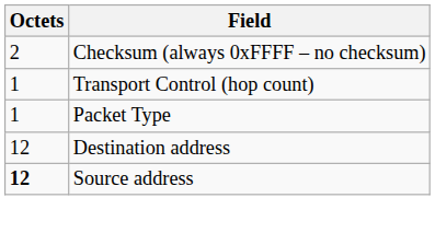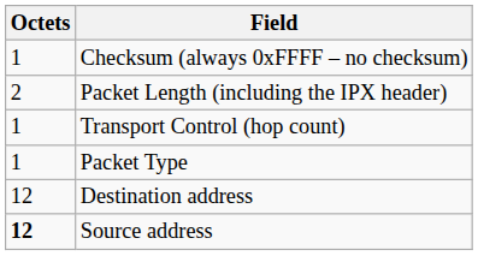Checksum (always 0xFFFF – no checksum) | Octets: 2 -> 1
+ row: 2 | Packet Length (including the IPX header)
